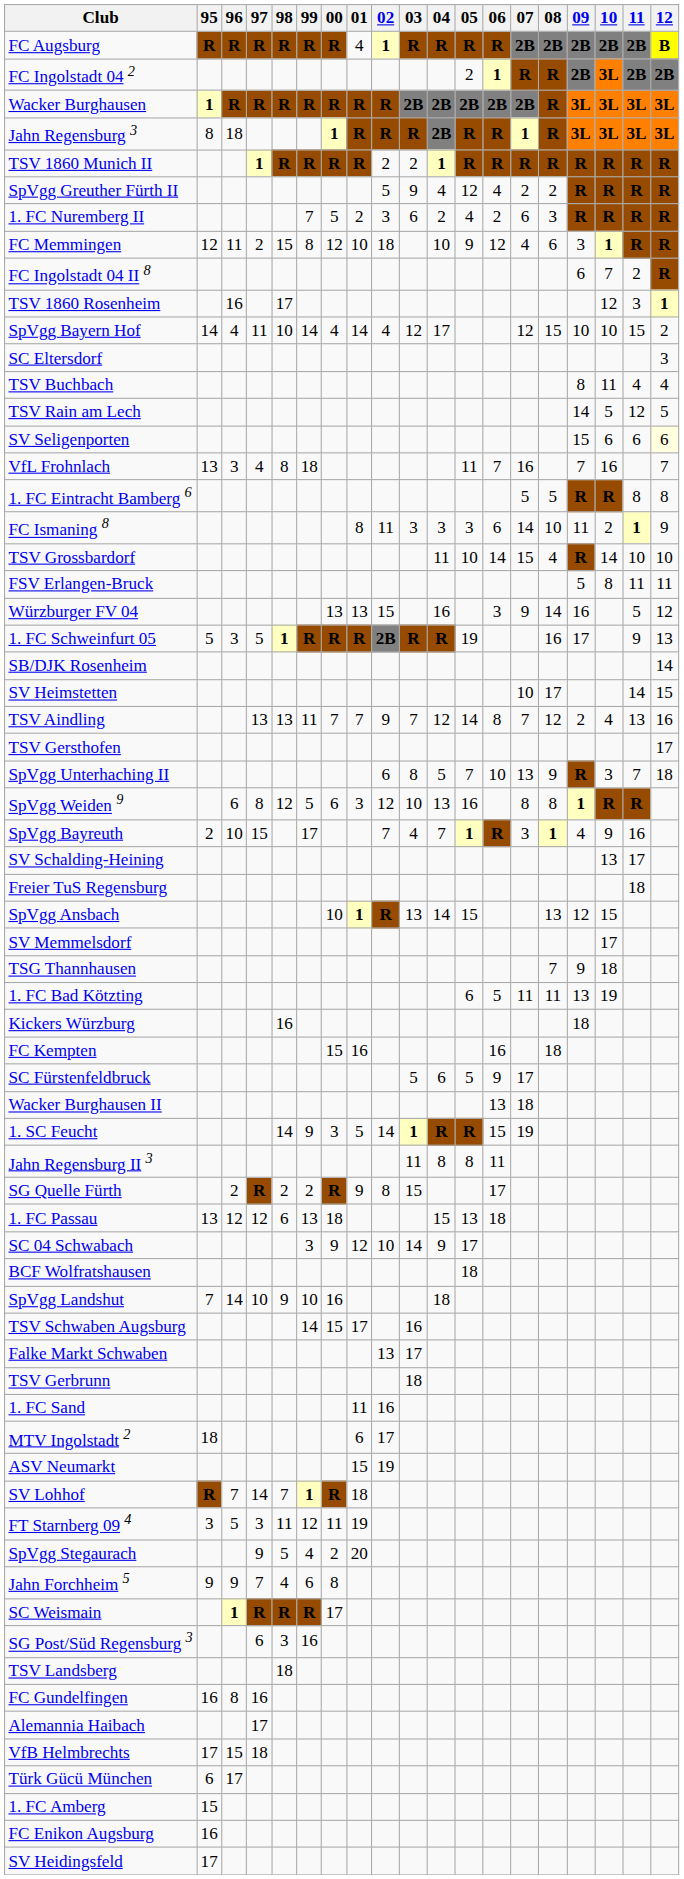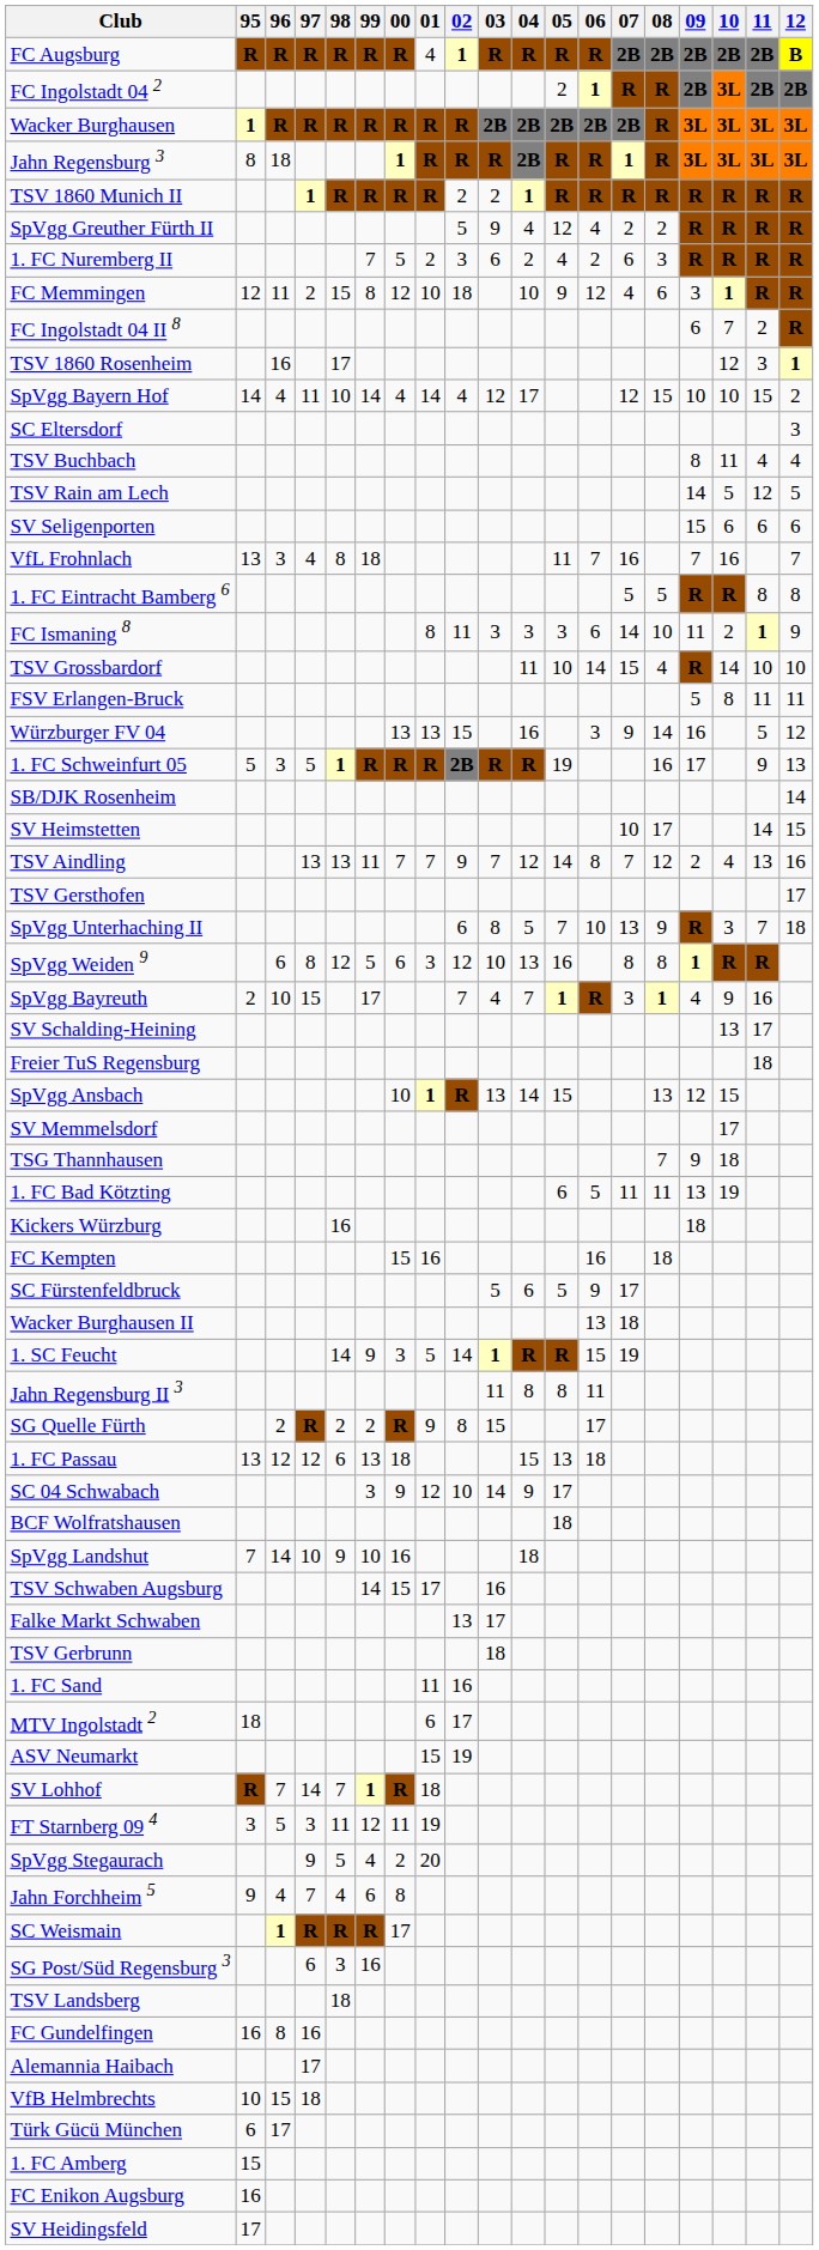SV Seligenporten | 12: lightyellow background -> no background
Jahn Forchheim 5 | 96: 9 -> 4
VfB Helmbrechts | 95: 17 -> 10
